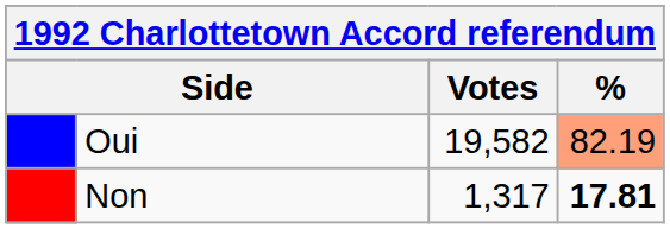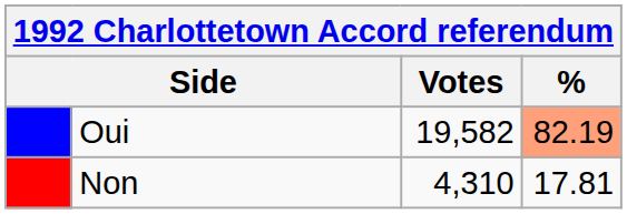Non | Votes: 1,317 -> 4,310
Non | %: bold -> normal
